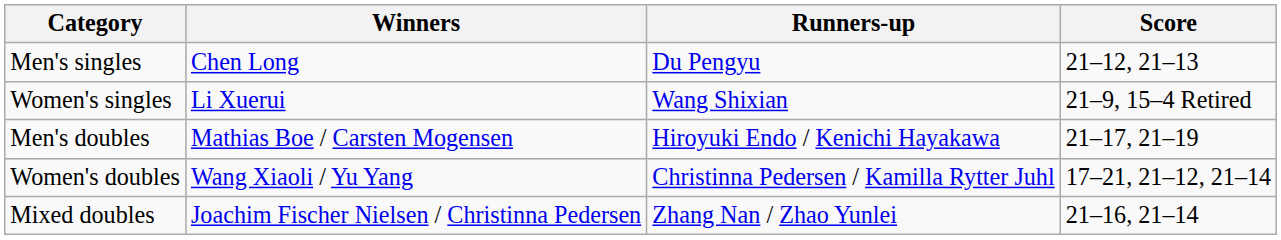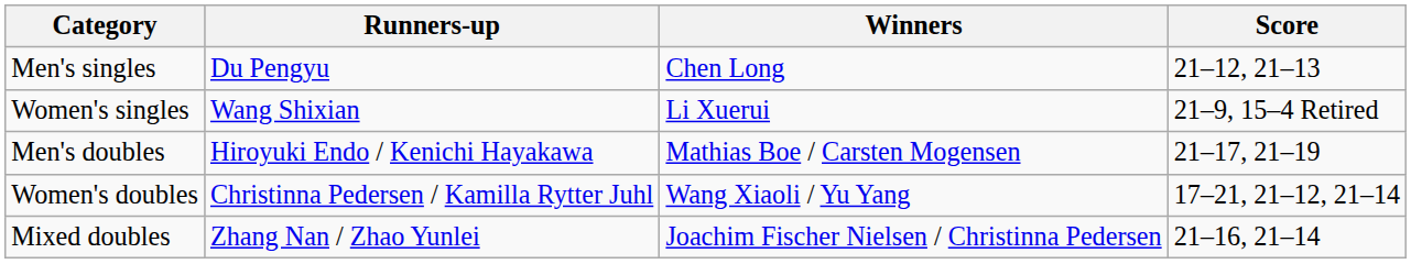columns swapped: Winners <-> Runners-up
